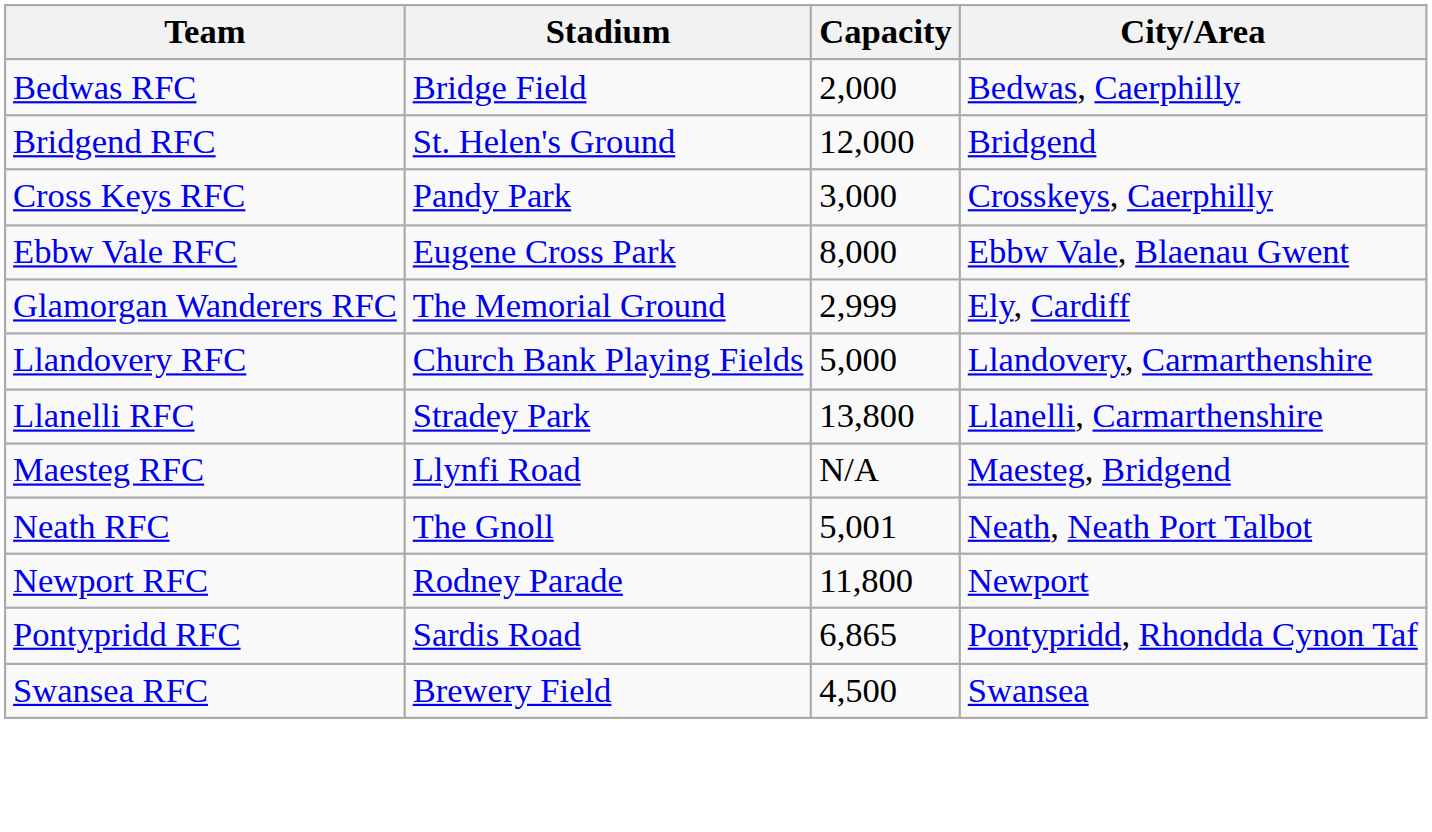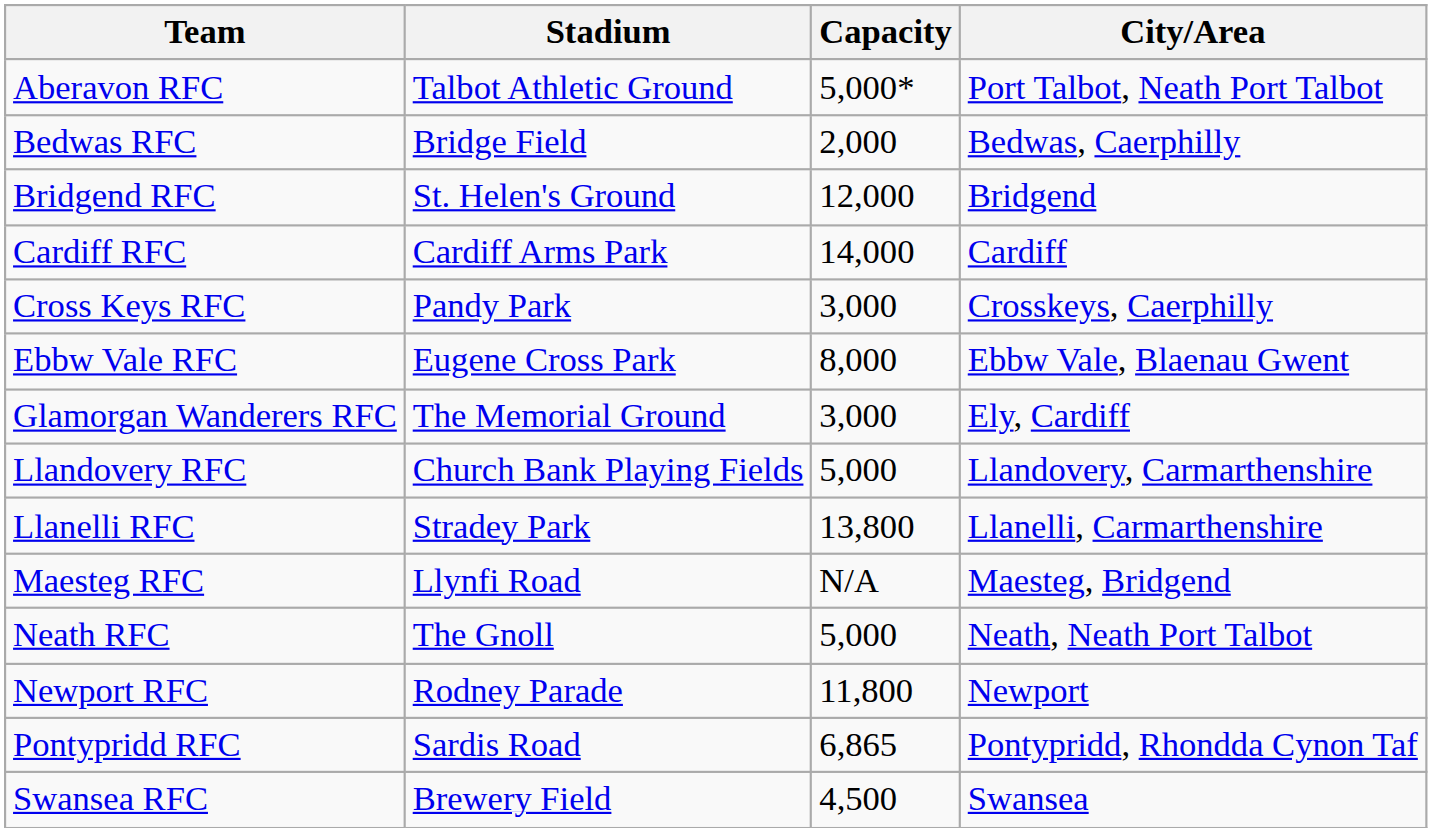+ row: Aberavon RFC | Talbot Athletic Ground | 5,000* | Port Talbot, Neath Port Talbot
+ row: Cardiff RFC | Cardiff Arms Park | 14,000 | Cardiff
Glamorgan Wanderers RFC | Capacity: 2,999 -> 3,000
Neath RFC | Capacity: 5,001 -> 5,000
